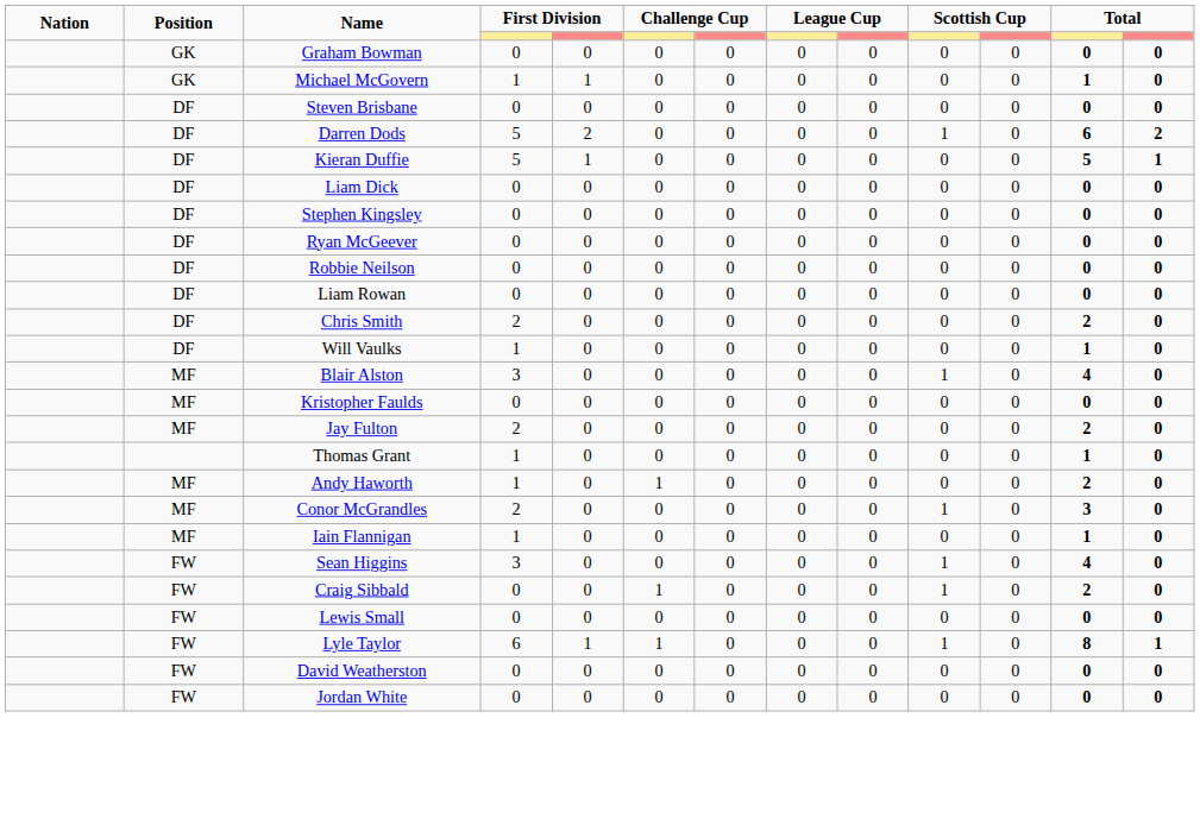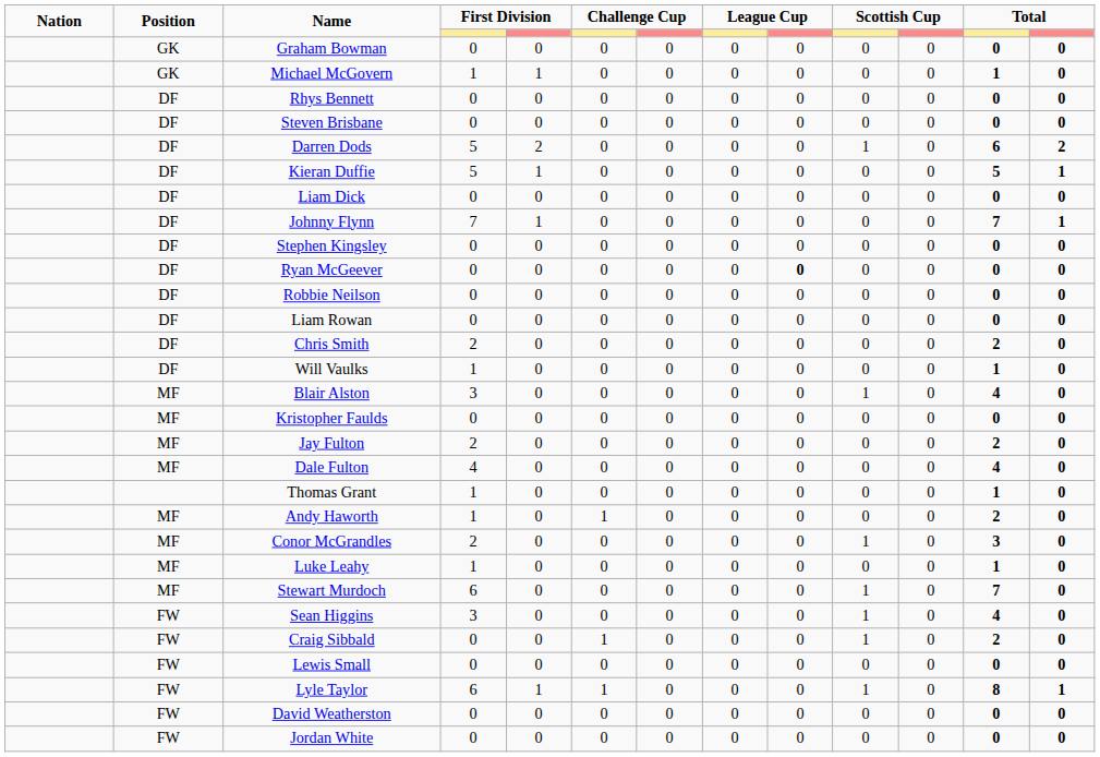+ row: DF | Rhys Bennett | 0 | 0 | 0 | 0 | 0 | 0 | 0 | 0 | 0 | 0
+ row: DF | Johnny Flynn | 7 | 1 | 0 | 0 | 0 | 0 | 0 | 0 | 7 | 1
Ryan McGeever | column 9: normal -> bold
+ row: MF | Dale Fulton | 4 | 0 | 0 | 0 | 0 | 0 | 0 | 0 | 4 | 0
+ row: MF | Luke Leahy | 1 | 0 | 0 | 0 | 0 | 0 | 0 | 0 | 1 | 0
+ row: MF | Stewart Murdoch | 6 | 0 | 0 | 0 | 0 | 0 | 1 | 0 | 7 | 0
- row: MF | Iain Flannigan | 1 | 0 | 0 | 0 | 0 | 0 | 0 | 0 | 1 | 0
